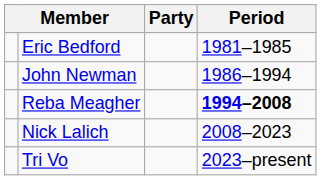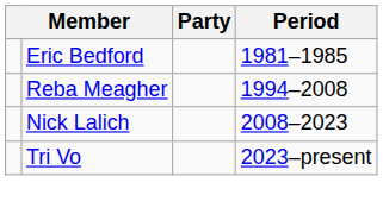- row: John Newman | 1986–1994
Reba Meagher | Period: bold -> normal
